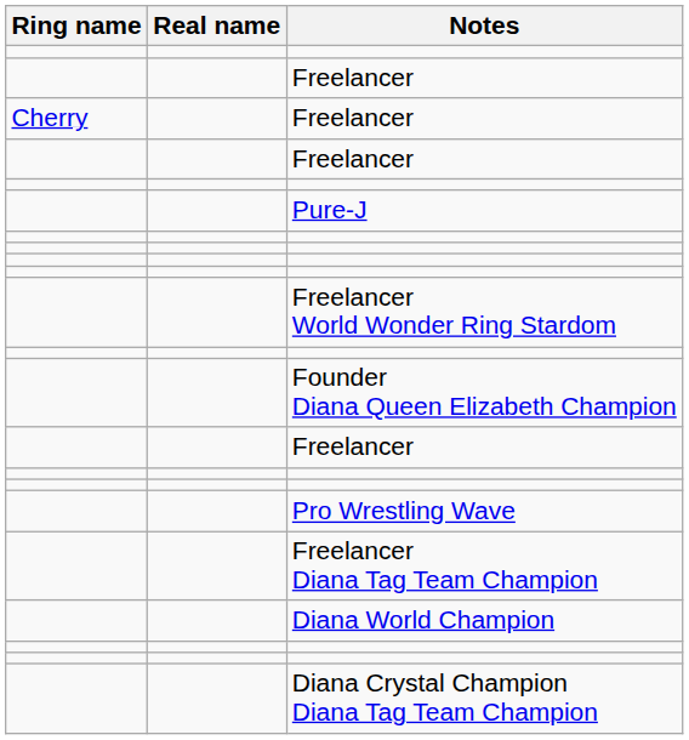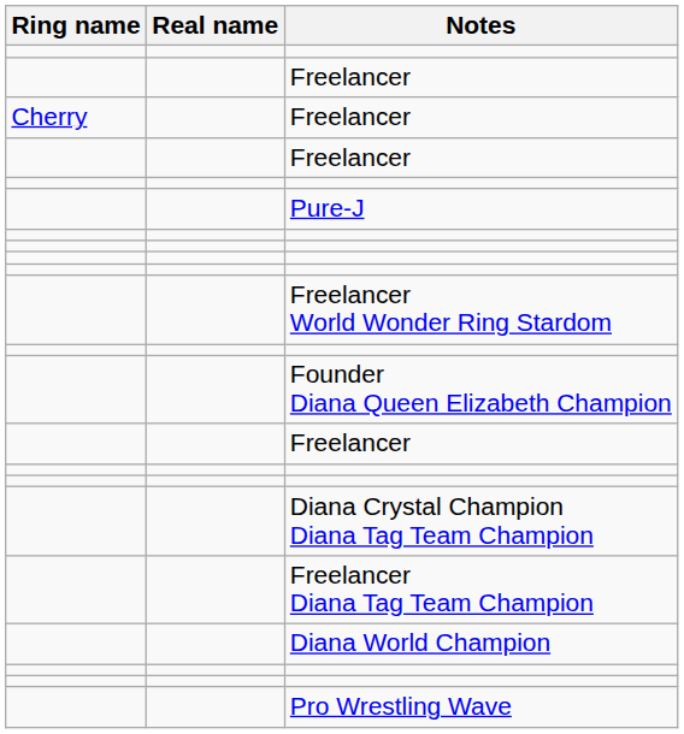rows swapped: Diana Crystal Champion Diana Tag Team Champion <-> Pro Wrestling Wave
